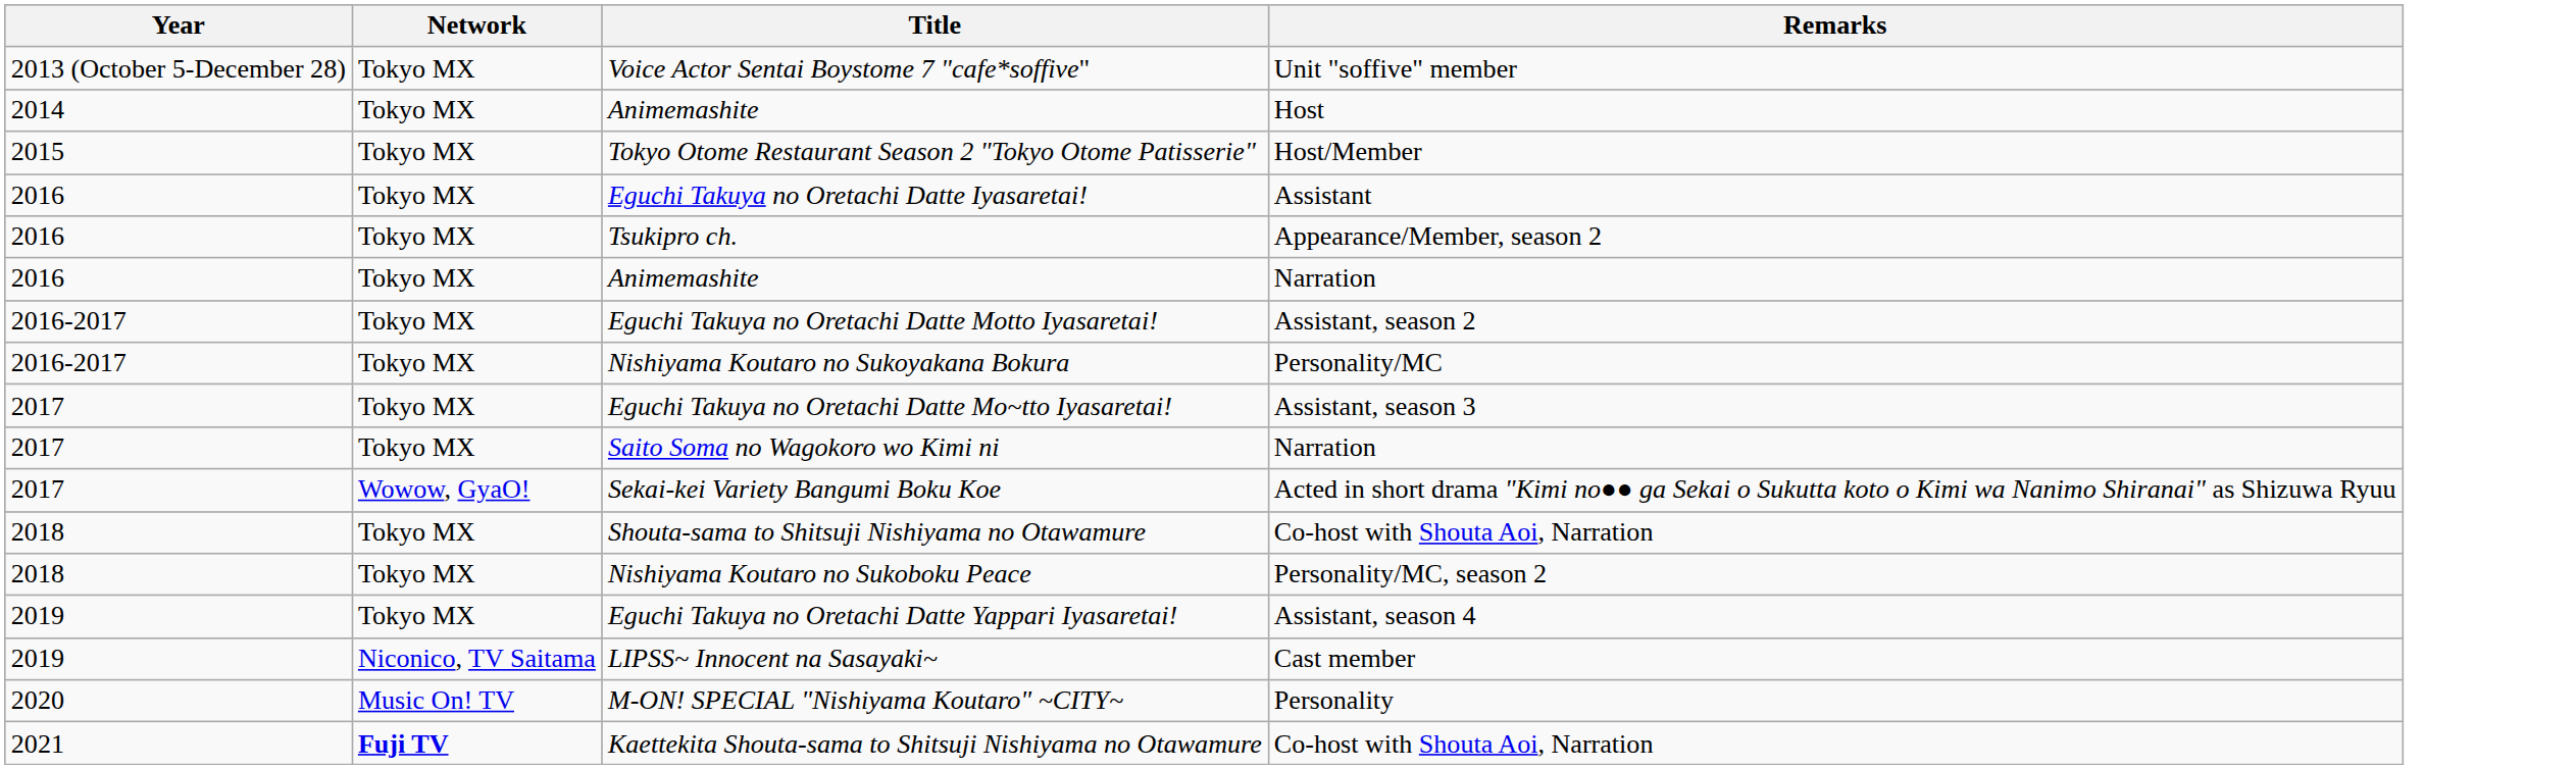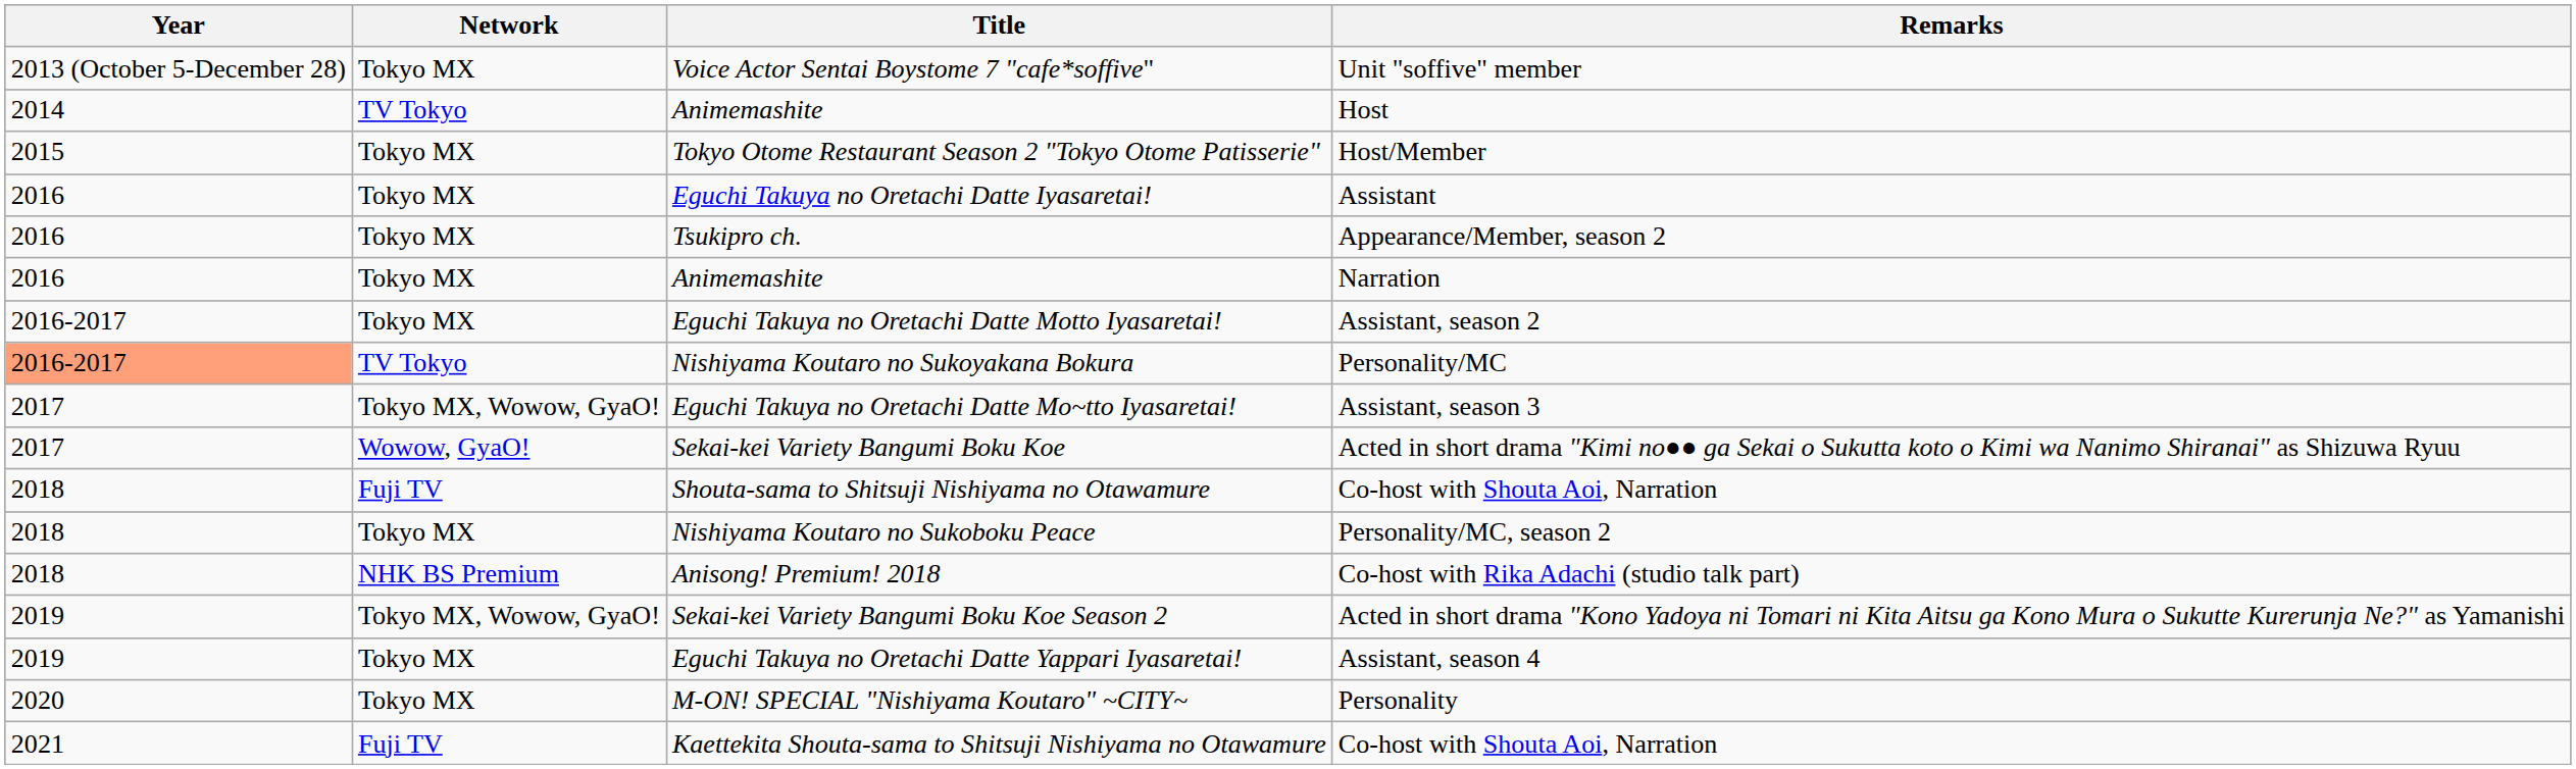Animemashite / Host | Network: Tokyo MX -> TV Tokyo
Nishiyama Koutaro no Sukoyakana Bokura | Year: no background -> lightsalmon background
Nishiyama Koutaro no Sukoyakana Bokura | Network: Tokyo MX -> TV Tokyo
Eguchi Takuya no Oretachi Datte Mo~tto Iyasaretai! | Network: Tokyo MX -> Tokyo MX, Wowow, GyaO!
- row: 2017 | Tokyo MX | Saito Soma no Wagokoro wo Kimi ni | Narration
Shouta-sama to Shitsuji Nishiyama no Otawamure | Network: Tokyo MX -> Fuji TV
+ row: 2018 | NHK BS Premium | Anisong! Premium! 2018 | Co-host with Rika Adachi (studio talk part)
+ row: 2019 | Tokyo MX, Wowow, GyaO! | Sekai-kei Variety Bangumi Boku Koe Season 2 | Acted in short drama "Kono Yadoya ni Tomari ni Kita Aitsu ga Kono Mura o Sukutte Kurerunja Ne?" as Yamanishi
- row: 2019 | Niconico, TV Saitama | LIPSS~ Innocent na Sasayaki~ | Cast member
M-ON! SPECIAL "Nishiyama Koutaro" ~CITY~ | Network: Music On! TV -> Tokyo MX
Kaettekita Shouta-sama to Shitsuji Nishiyama no Otawamure | Network: bold -> normal
